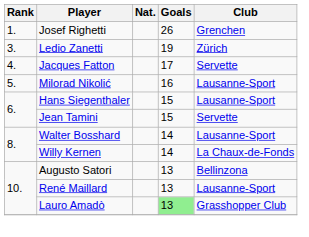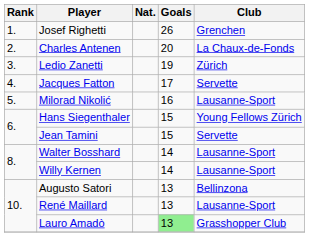+ row: 2. | Charles Antenen | 20 | La Chaux-de-Fonds
Hans Siegenthaler | Club: Lausanne-Sport -> Young Fellows Zürich
Willy Kernen | Club: La Chaux-de-Fonds -> Lausanne-Sport
